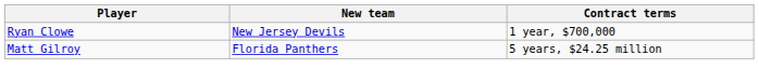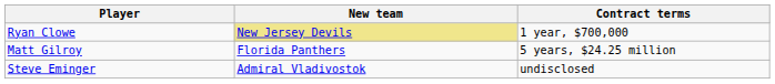Ryan Clowe | New team: no background -> khaki background
+ row: Steve Eminger | Admiral Vladivostok | undisclosed
